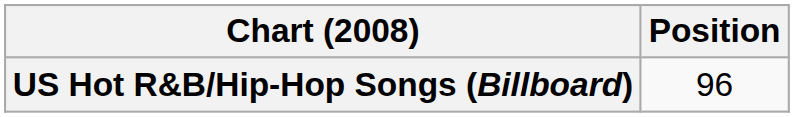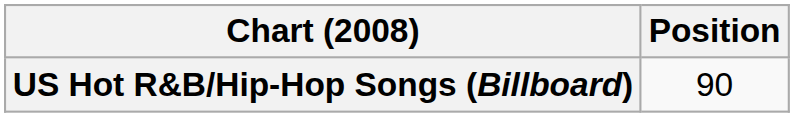US Hot R&B/Hip-Hop Songs (Billboard) | Position: 96 -> 90
